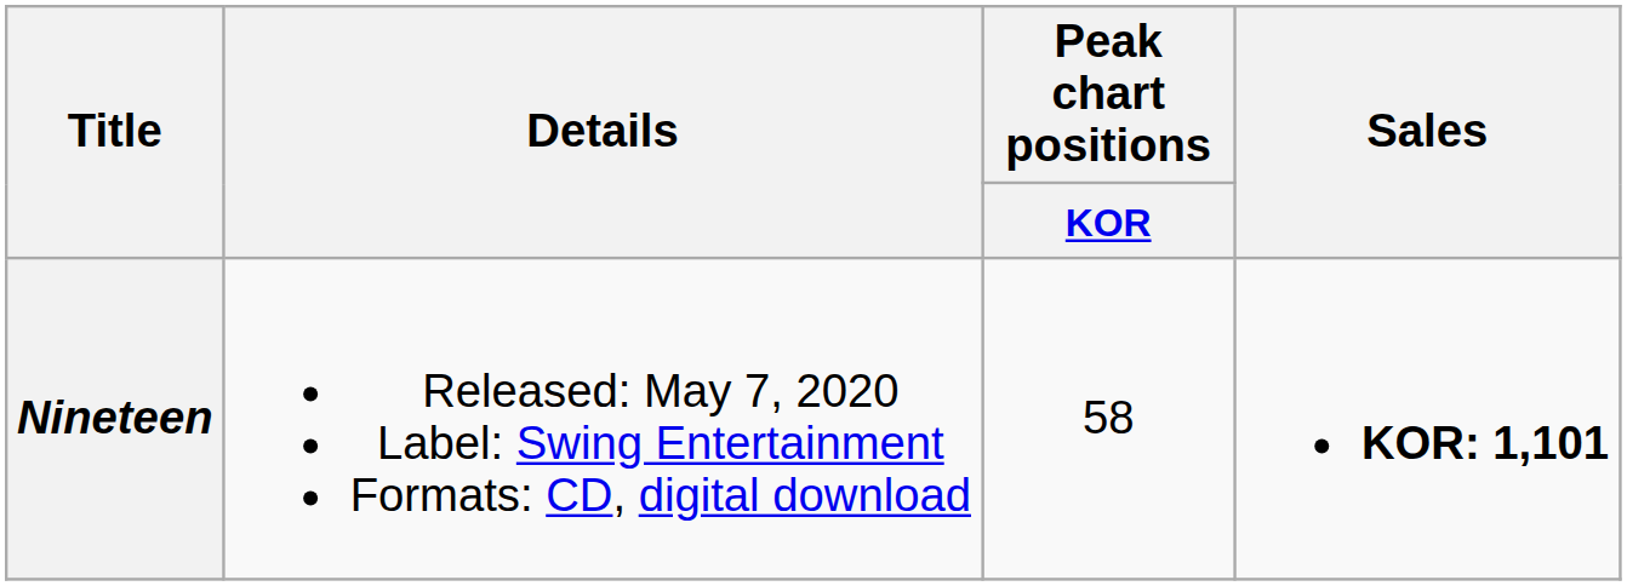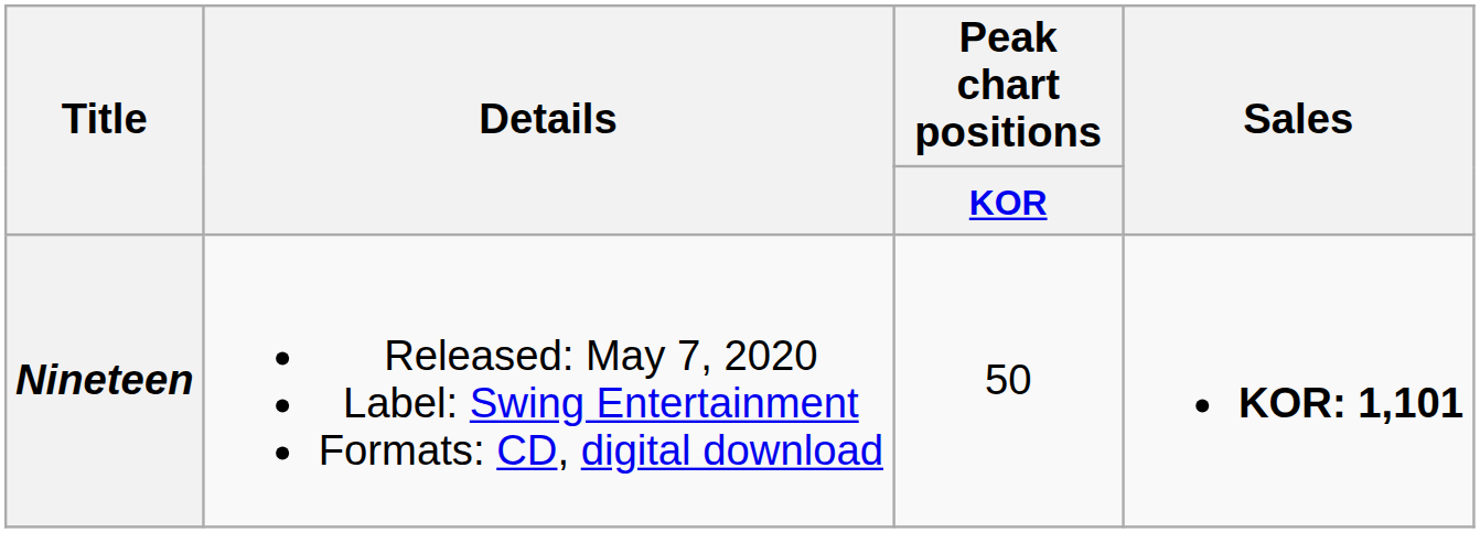Nineteen | Peak chart positions / KOR: 58 -> 50
